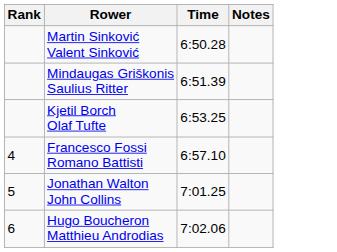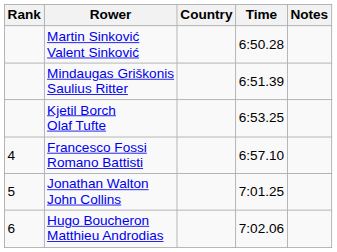+ column: Country
